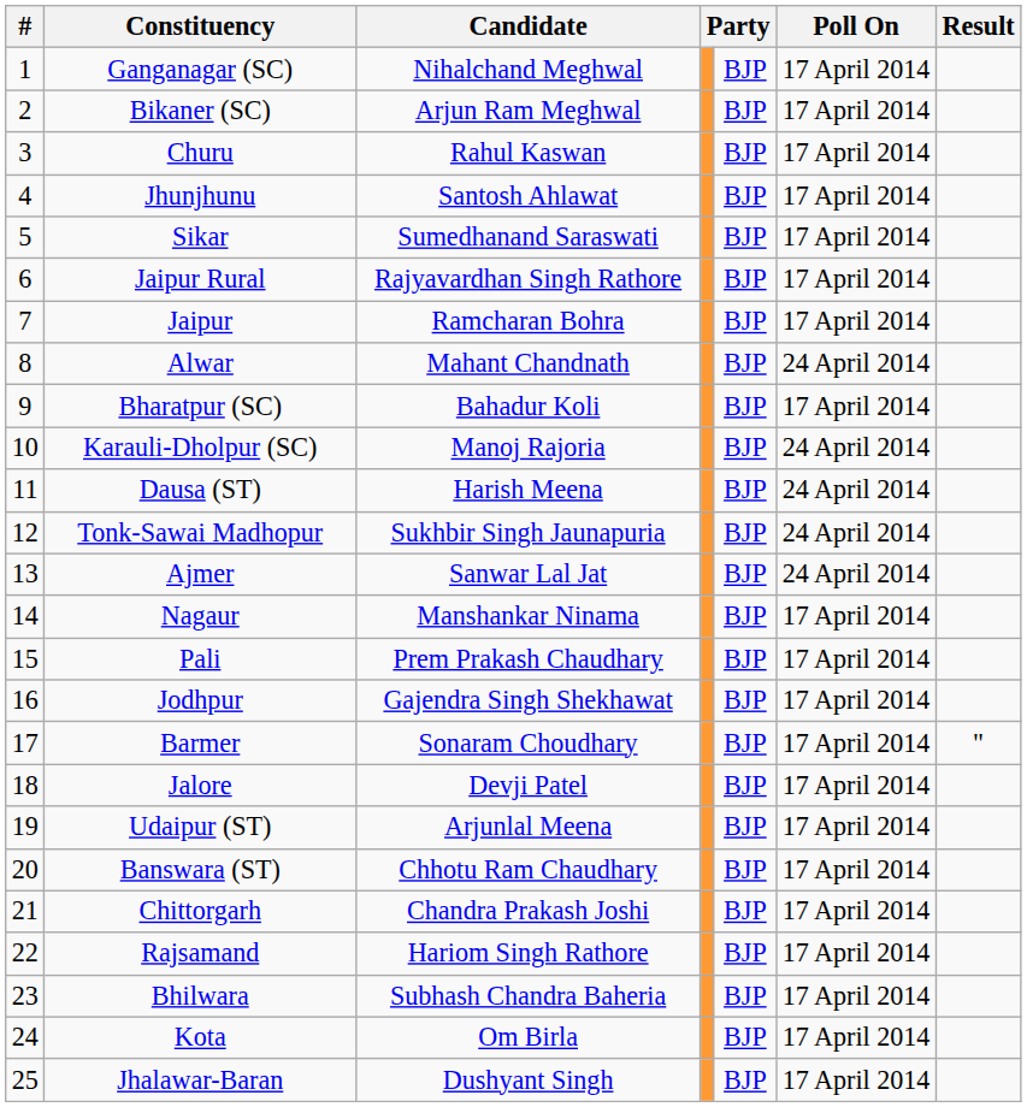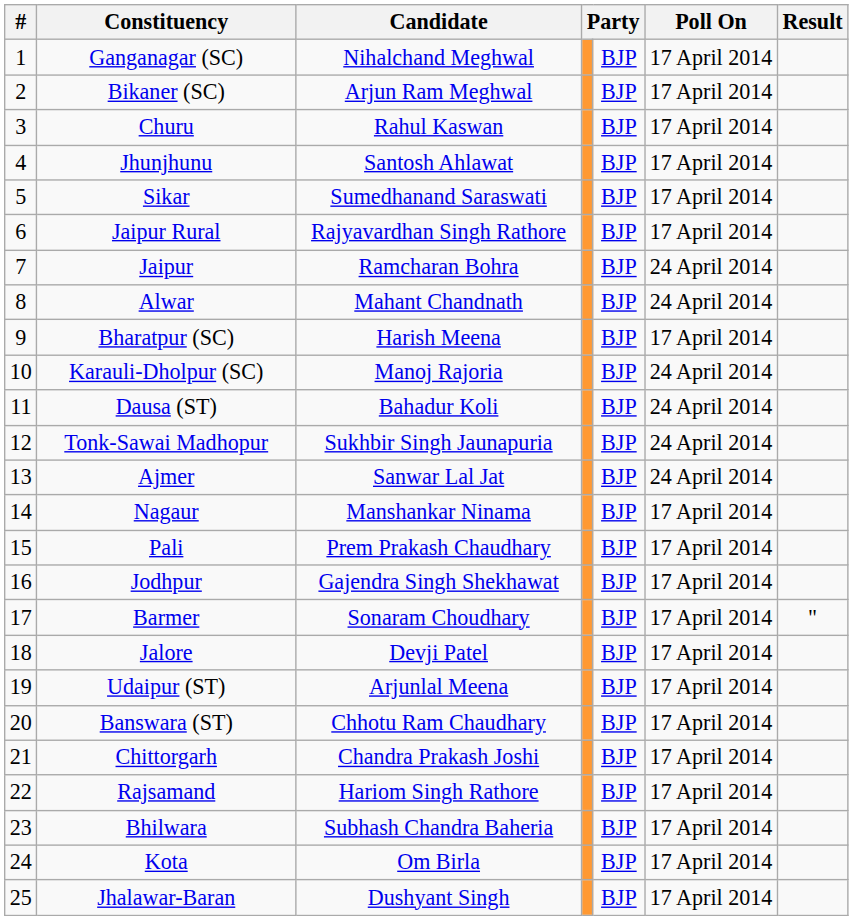Jaipur | Poll On: 17 April 2014 -> 24 April 2014
Bharatpur (SC) | Candidate: Bahadur Koli -> Harish Meena
Dausa (ST) | Candidate: Harish Meena -> Bahadur Koli
